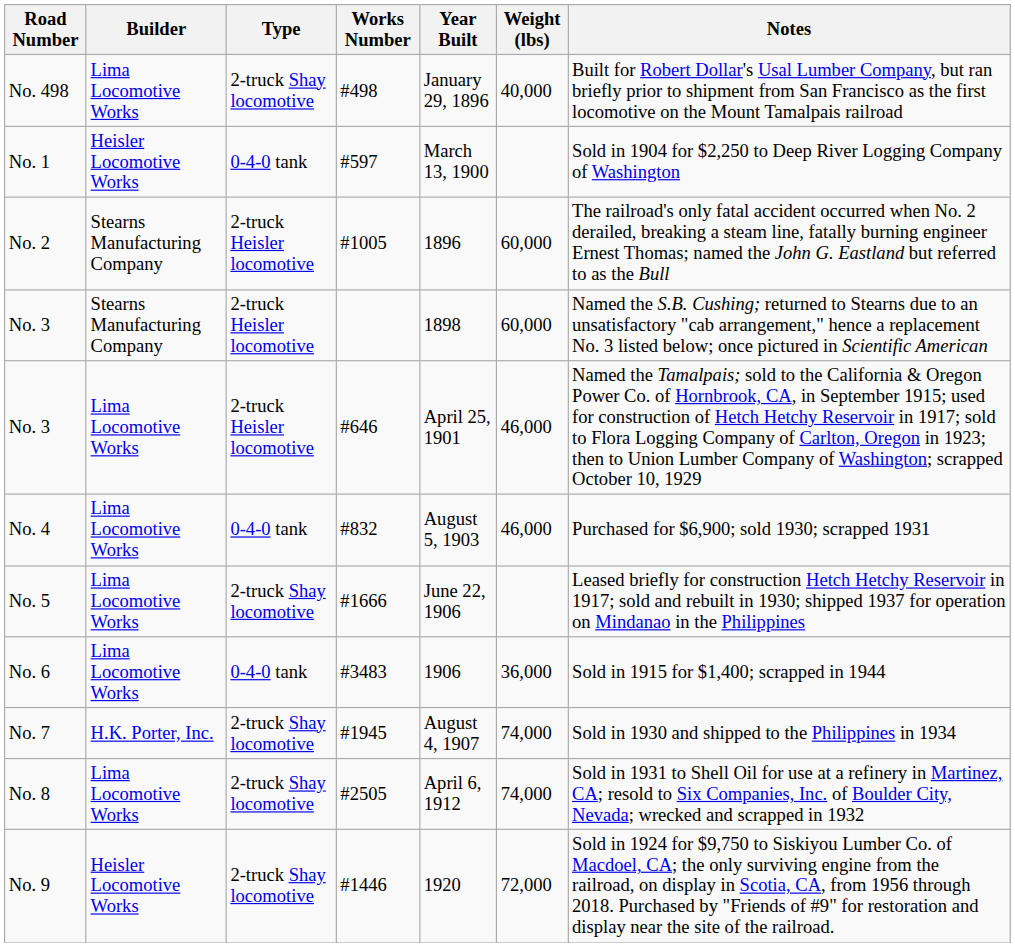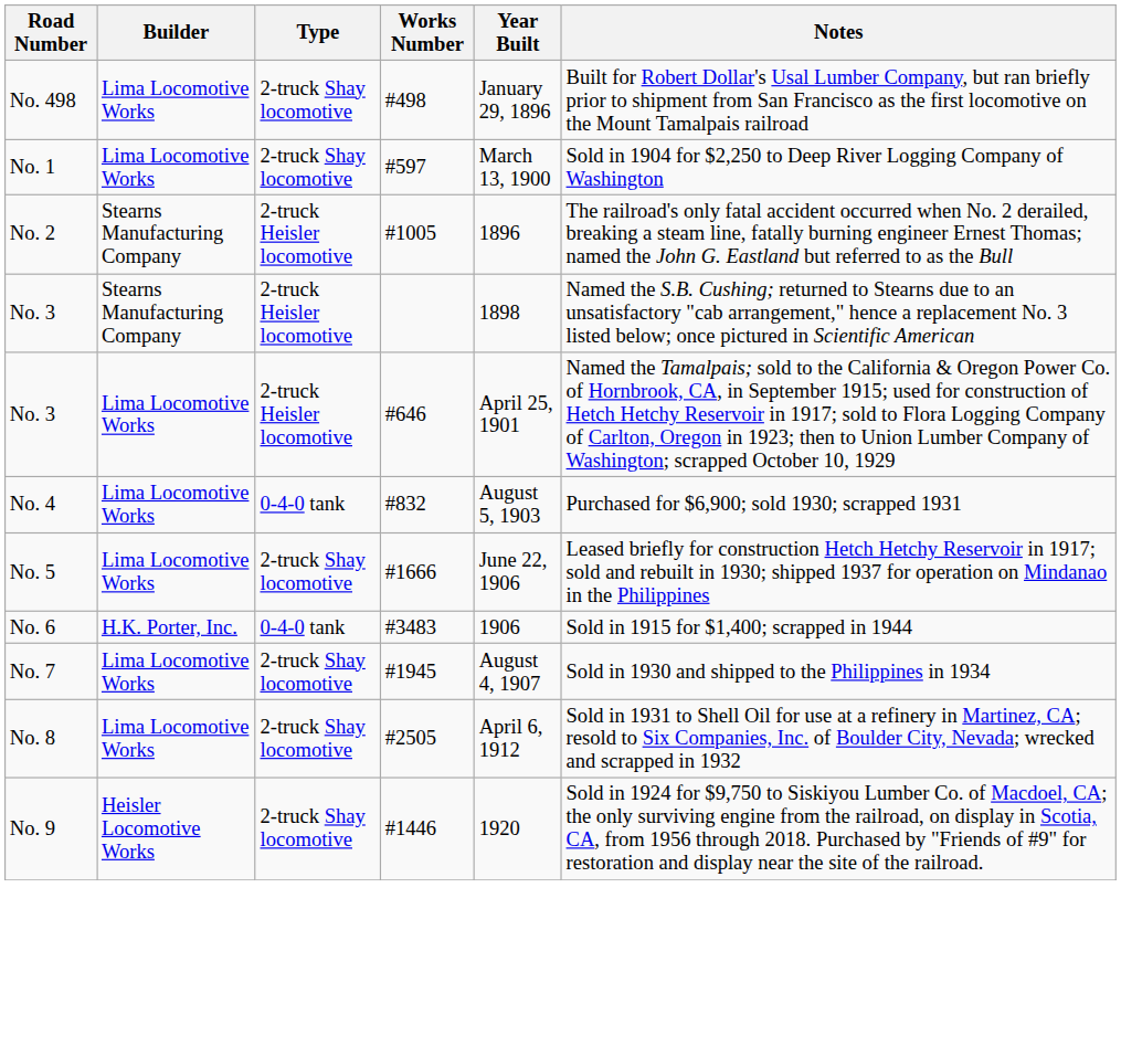- column: Weight (lbs) | 40,000 | 60,000 | 60,000 | 46,000 | 46,000 | 36,000 | 74,000 | 74,000 | 72,000
No. 1 | Builder: Heisler Locomotive Works -> Lima Locomotive Works
No. 1 | Type: 0-4-0 tank -> 2-truck Shay locomotive
No. 6 | Builder: Lima Locomotive Works -> H.K. Porter, Inc.
No. 7 | Builder: H.K. Porter, Inc. -> Lima Locomotive Works
